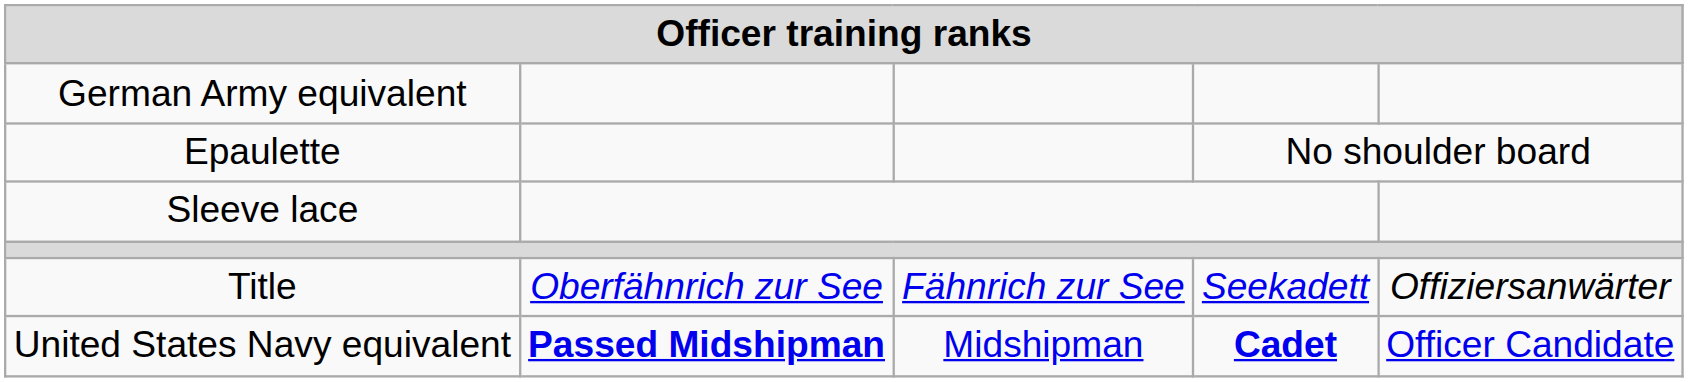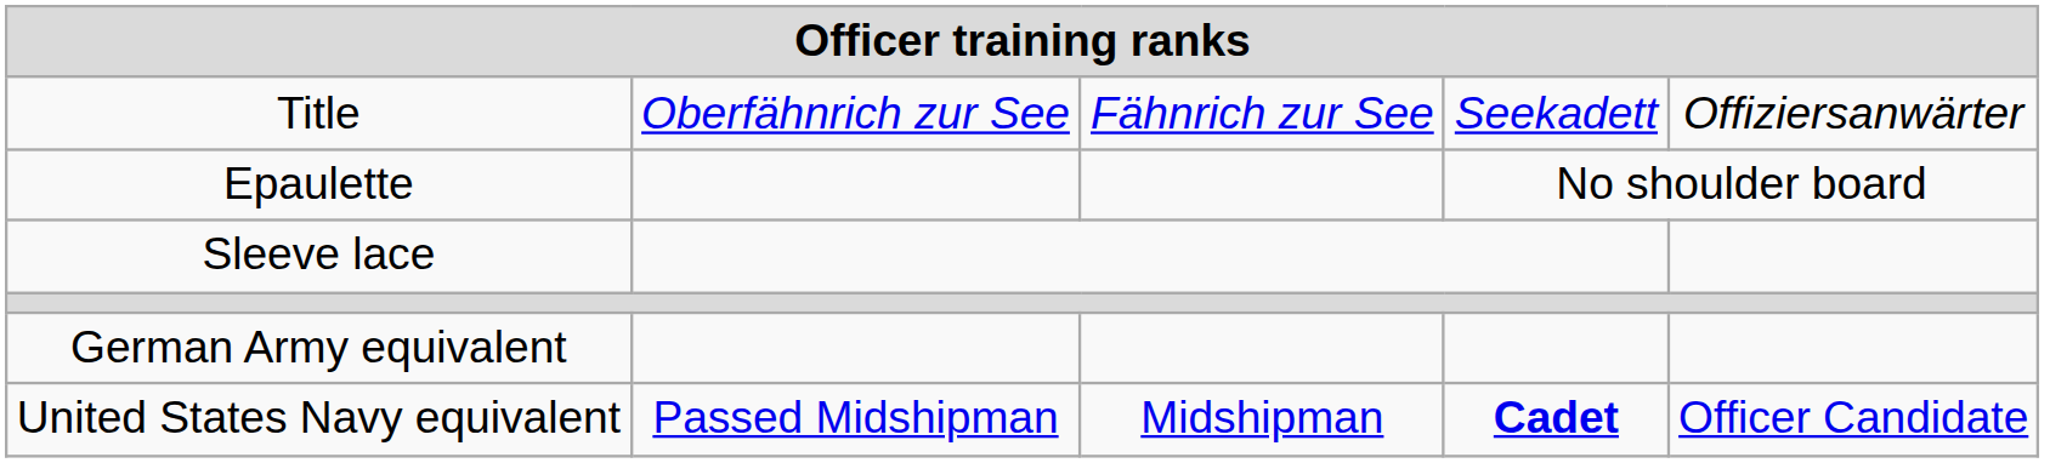rows swapped: Title <-> German Army equivalent
United States Navy equivalent | column 2: bold -> normal
